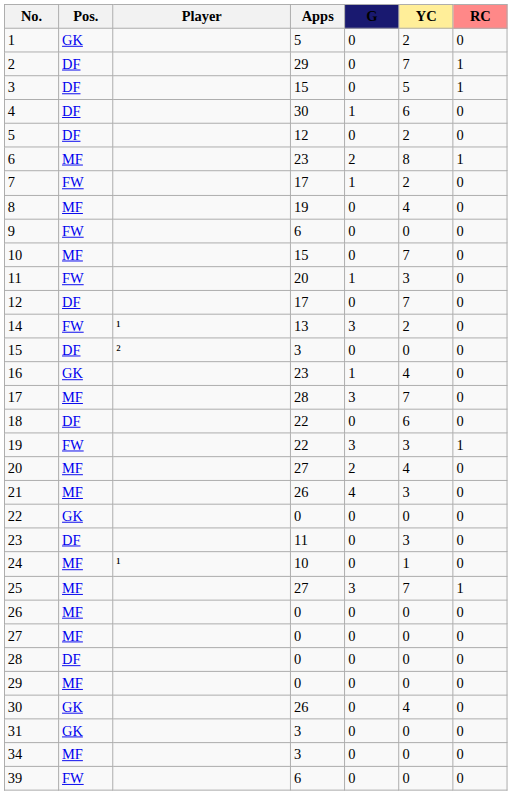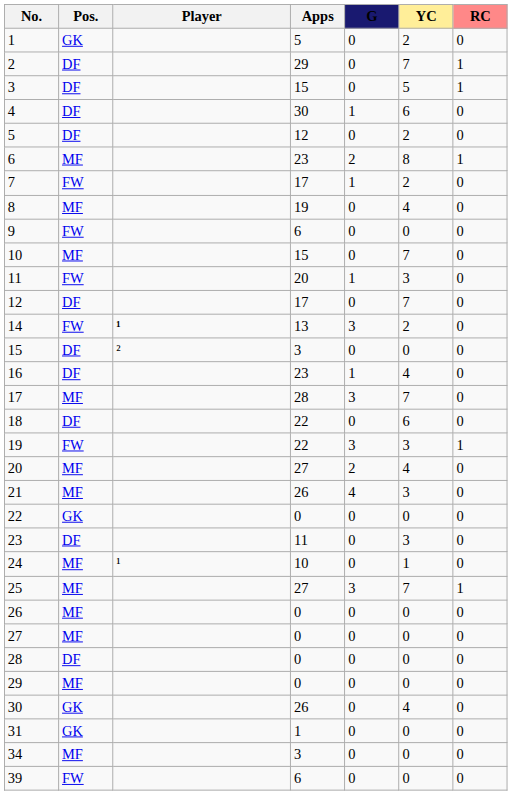14 | Player: normal -> bold
16 | Pos.: GK -> DF
31 | Apps: 3 -> 1
